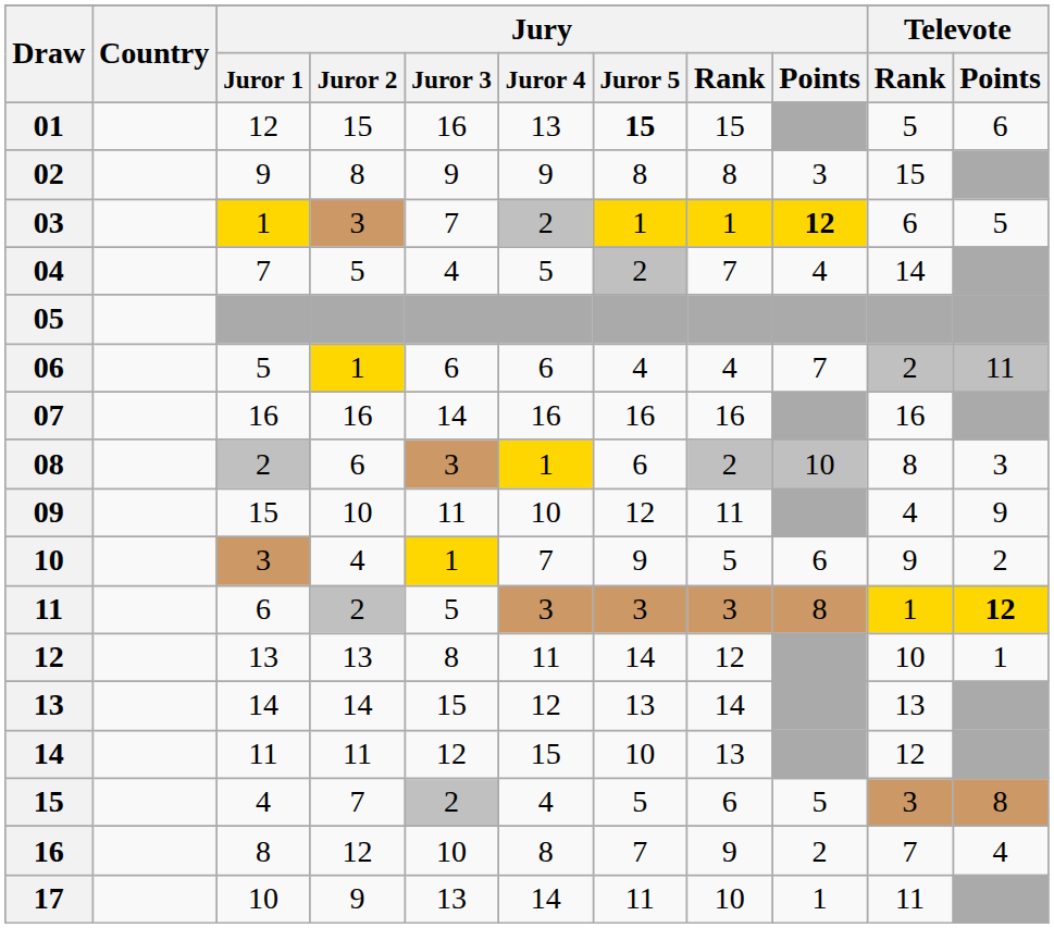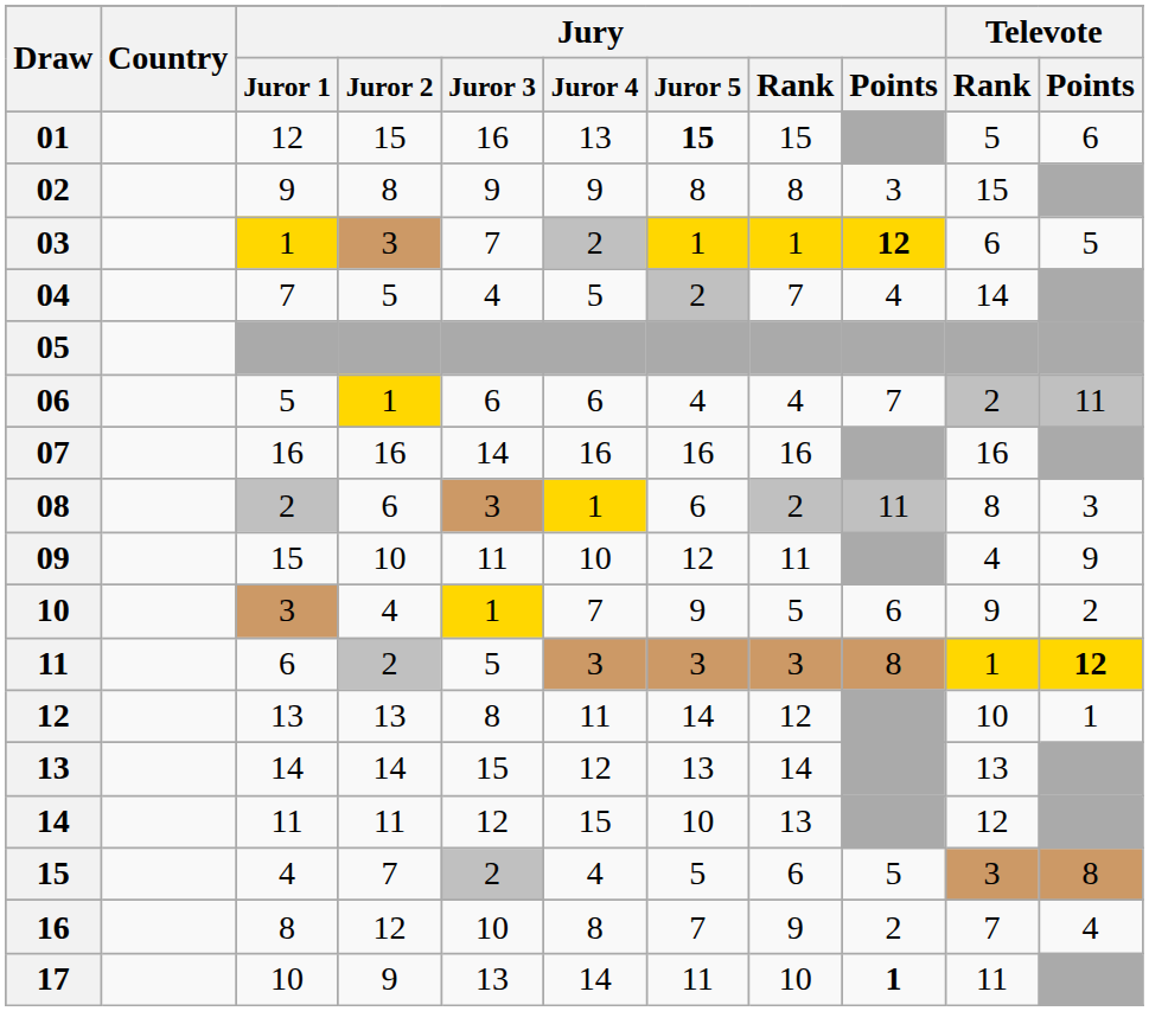08 | Jury / Points: 10 -> 11
17 | Jury / Points: normal -> bold
